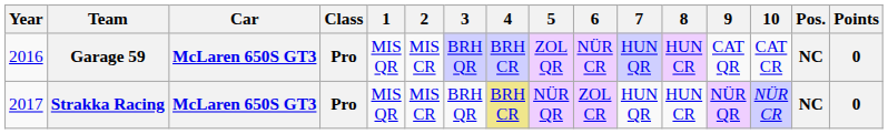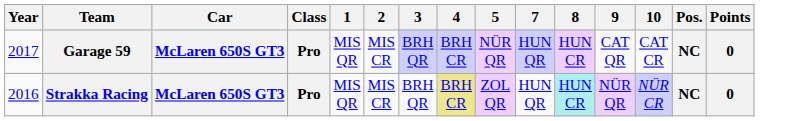- column: 6 | NÜR CR | ZOL CR
Garage 59 | Year: 2016 -> 2017
Garage 59 | 5: ZOL QR -> NÜR QR
Strakka Racing | Year: 2017 -> 2016
Strakka Racing | 5: NÜR QR -> ZOL QR
Strakka Racing | 8: no background -> paleturquoise background
